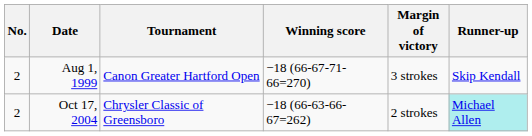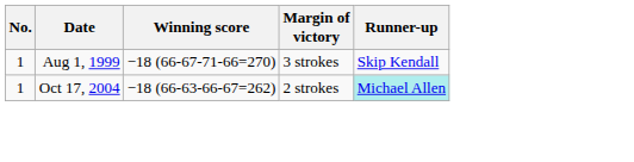- column: Tournament | Canon Greater Hartford Open | Chrysler Classic of Greensboro
Aug 1, 1999 | No.: 2 -> 1
Oct 17, 2004 | No.: 2 -> 1
